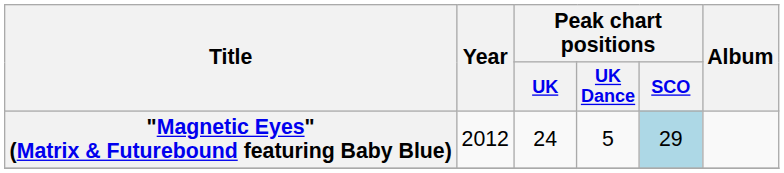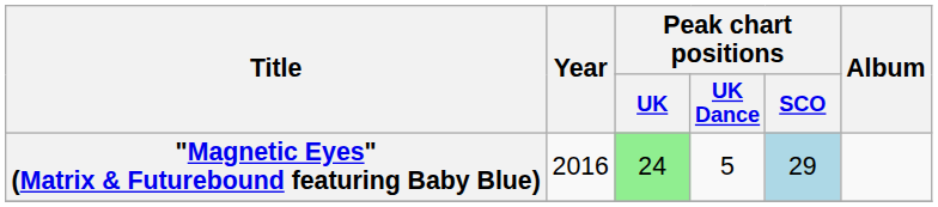"Magnetic Eyes" (Matrix & Futurebound featuring Baby Blue) | Year: 2012 -> 2016
"Magnetic Eyes" (Matrix & Futurebound featuring Baby Blue) | Peak chart positions / UK: no background -> lightgreen background
